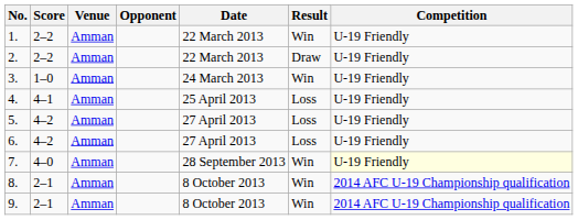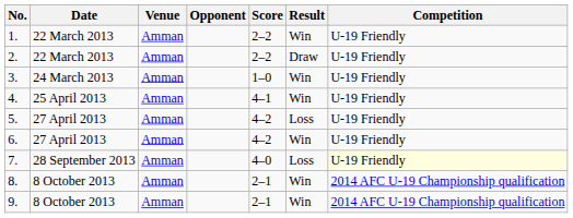columns swapped: Date <-> Score
4. | Result: Loss -> Win
6. | Result: Loss -> Win
7. | Result: Win -> Loss
